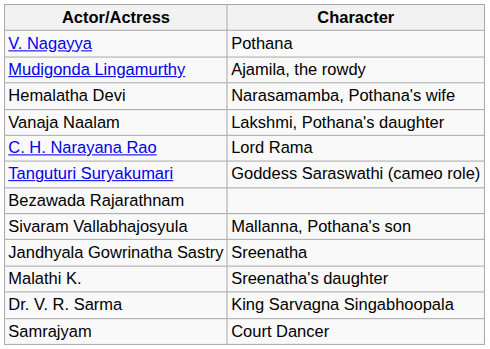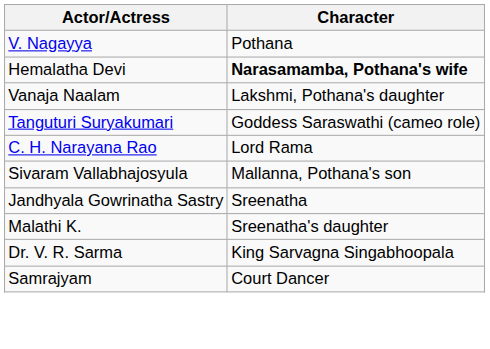- row: Mudigonda Lingamurthy | Ajamila, the rowdy
Hemalatha Devi | Character: normal -> bold
rows swapped: C. H. Narayana Rao <-> Tanguturi Suryakumari
- row: Bezawada Rajarathnam
